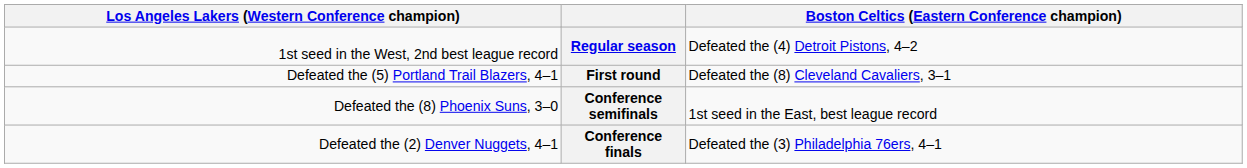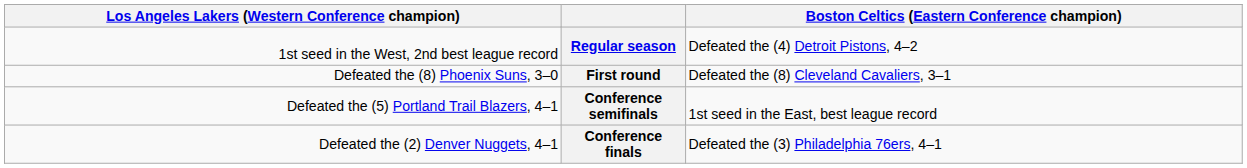First round | column 1: Defeated the (5) Portland Trail Blazers, 4–1 -> Defeated the (8) Phoenix Suns, 3–0
Conference semifinals | column 1: Defeated the (8) Phoenix Suns, 3–0 -> Defeated the (5) Portland Trail Blazers, 4–1
